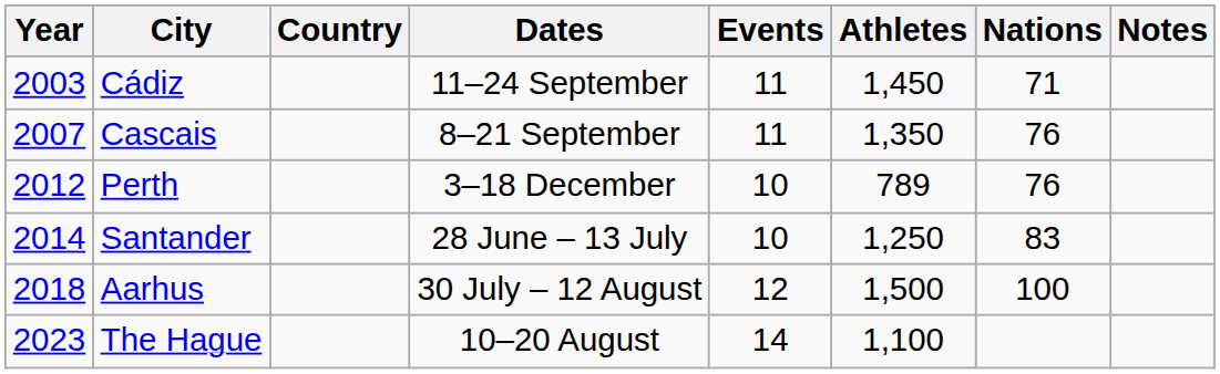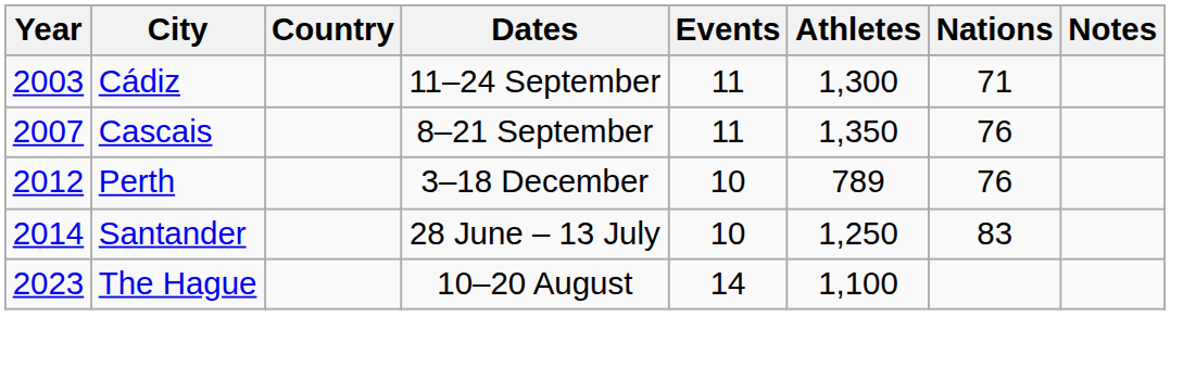Cádiz | Athletes: 1,450 -> 1,300
- row: 2018 | Aarhus | 30 July – 12 August | 12 | 1,500 | 100
